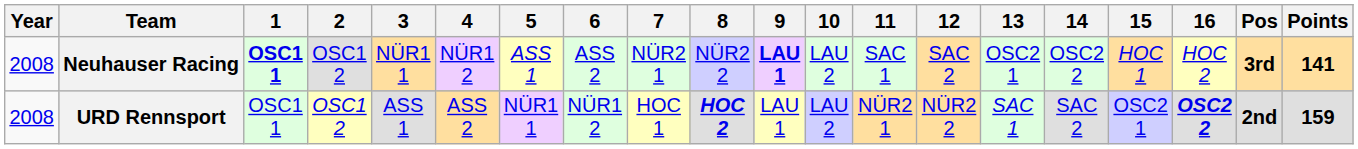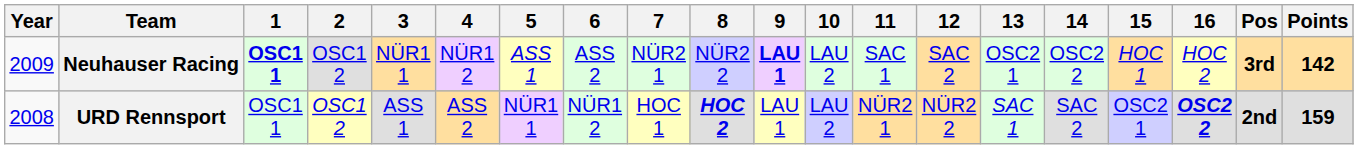Neuhauser Racing | Year: 2008 -> 2009
Neuhauser Racing | Points: 141 -> 142
